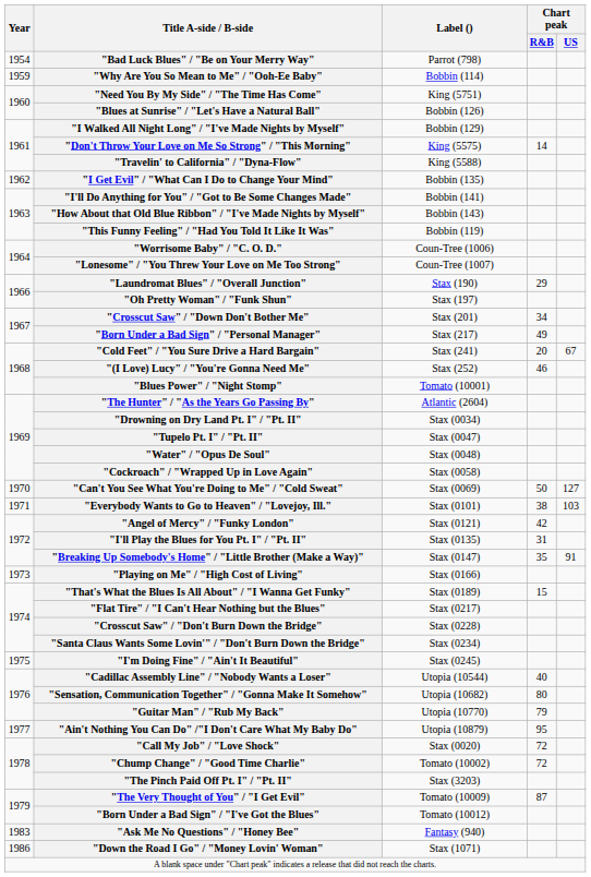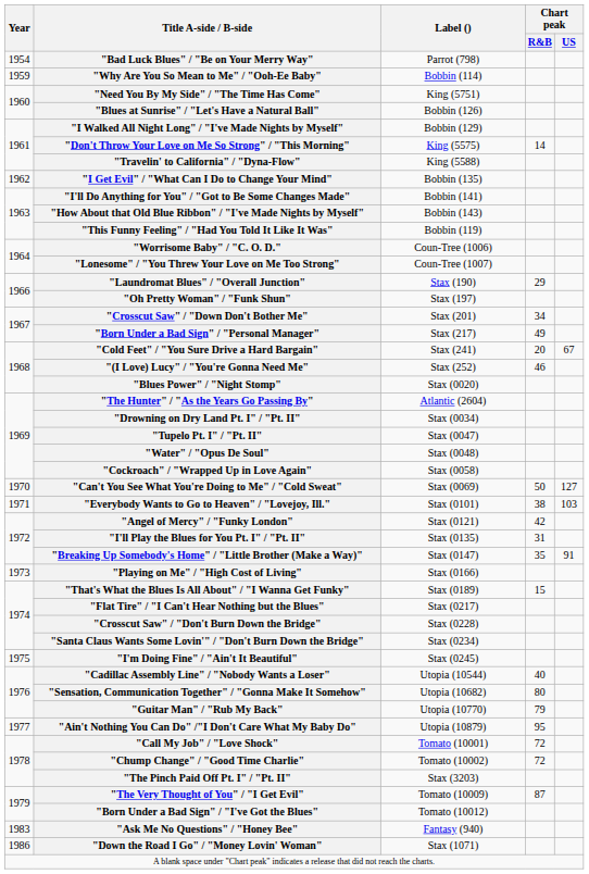"Blues Power" / "Night Stomp" | Label (): Tomato (10001) -> Stax (0020)
"Call My Job" / "Love Shock" | Label (): Stax (0020) -> Tomato (10001)
